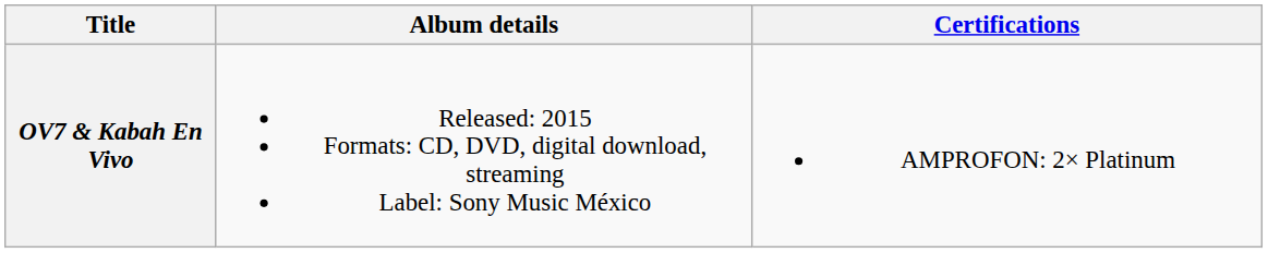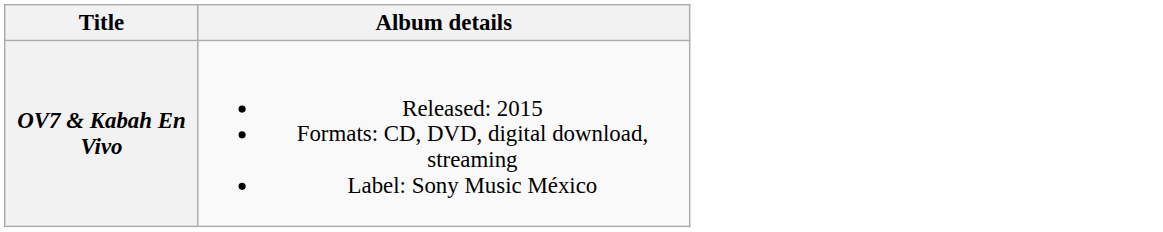- column: Certifications | AMPROFON: 2× Platinum
